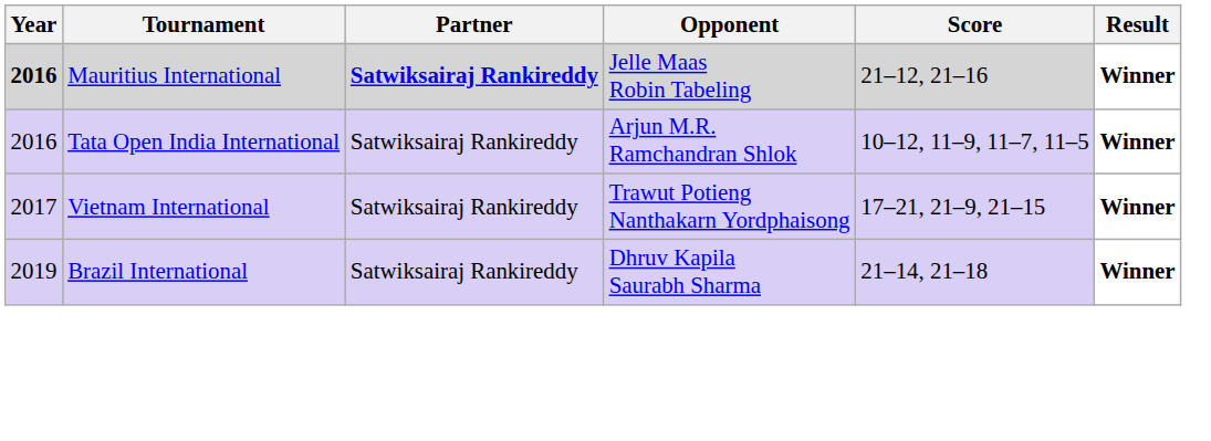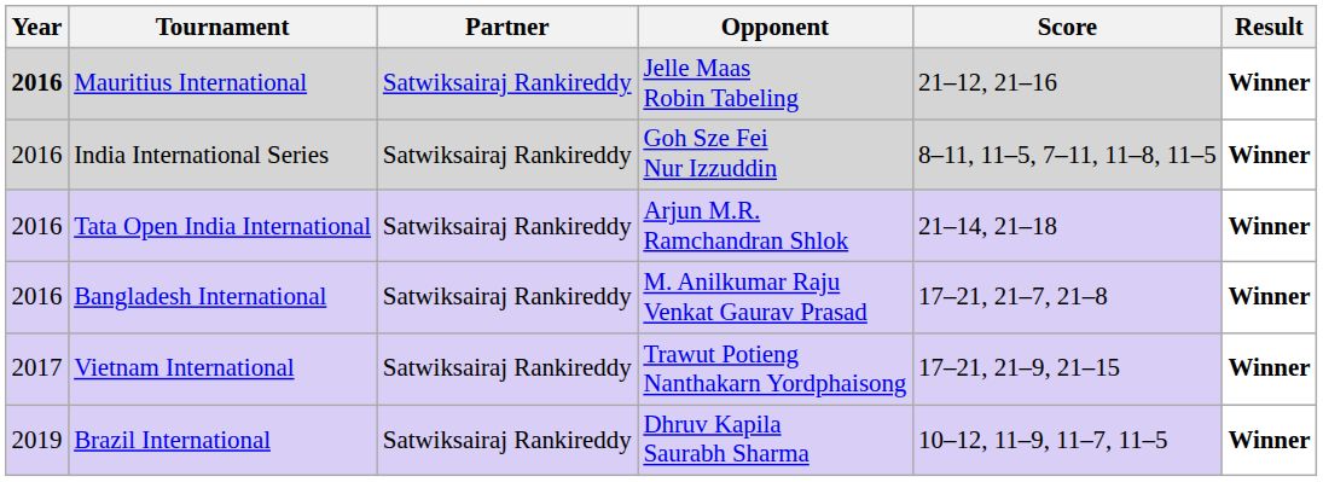Mauritius International | Partner: bold -> normal
+ row: 2016 | India International Series | Satwiksairaj Rankireddy | Goh Sze Fei Nur Izzuddin | 8–11, 11–5, 7–11, 11–8, 11–5 | Winner
Tata Open India International | Score: 10–12, 11–9, 11–7, 11–5 -> 21–14, 21–18
+ row: 2016 | Bangladesh International | Satwiksairaj Rankireddy | M. Anilkumar Raju Venkat Gaurav Prasad | 17–21, 21–7, 21–8 | Winner
Brazil International | Score: 21–14, 21–18 -> 10–12, 11–9, 11–7, 11–5
